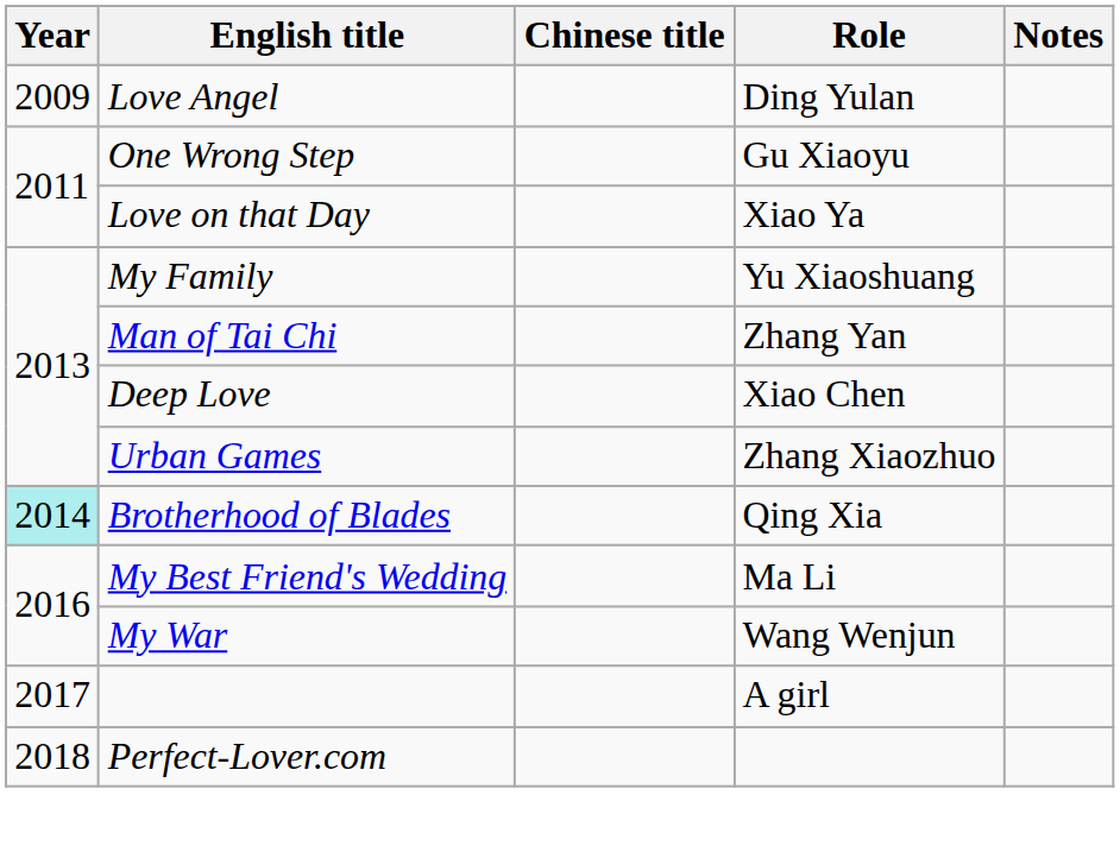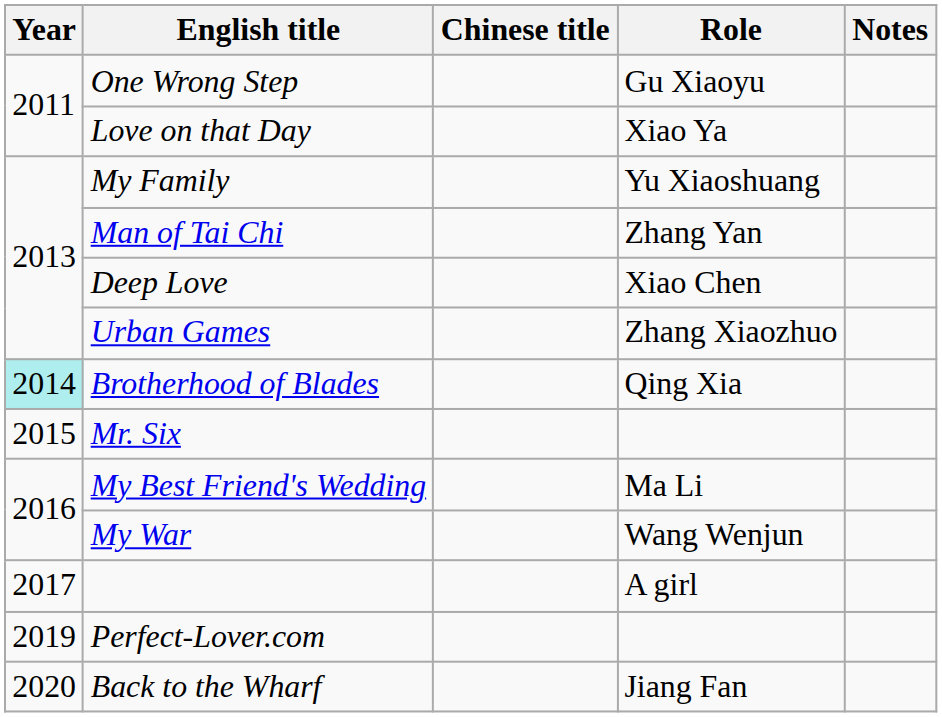- row: 2009 | Love Angel | Ding Yulan
+ row: 2015 | Mr. Six
Perfect-Lover.com | Year: 2018 -> 2019
+ row: 2020 | Back to the Wharf | Jiang Fan
